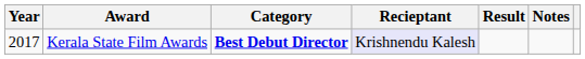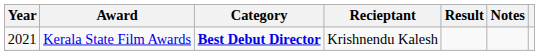Kerala State Film Awards | Year: 2017 -> 2021
Kerala State Film Awards | Recieptant: lavender background -> no background
